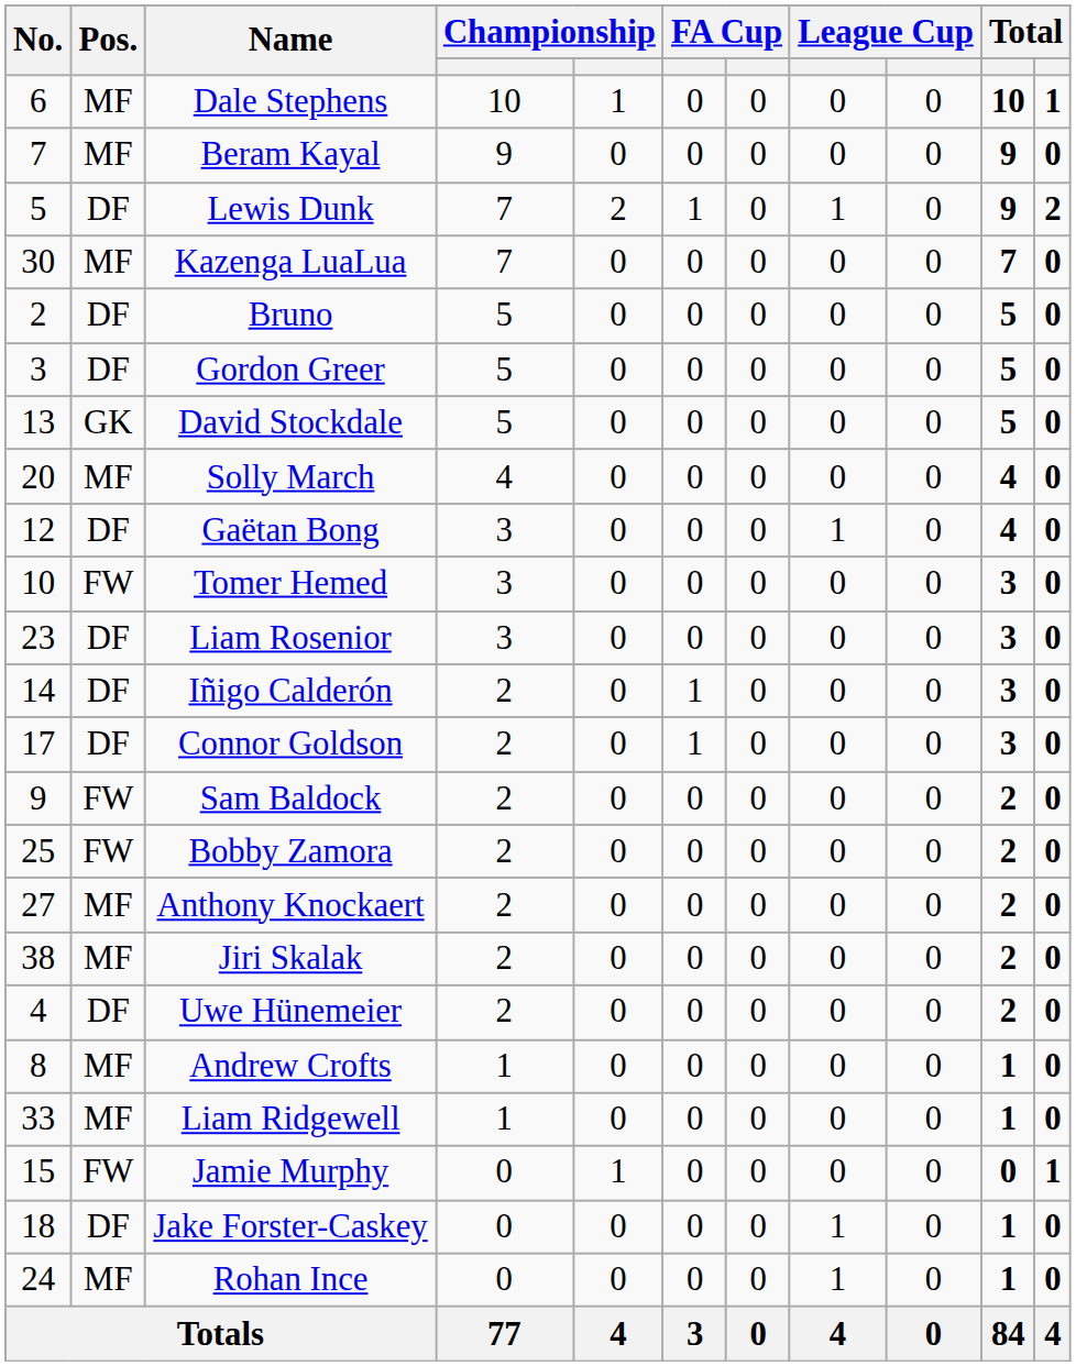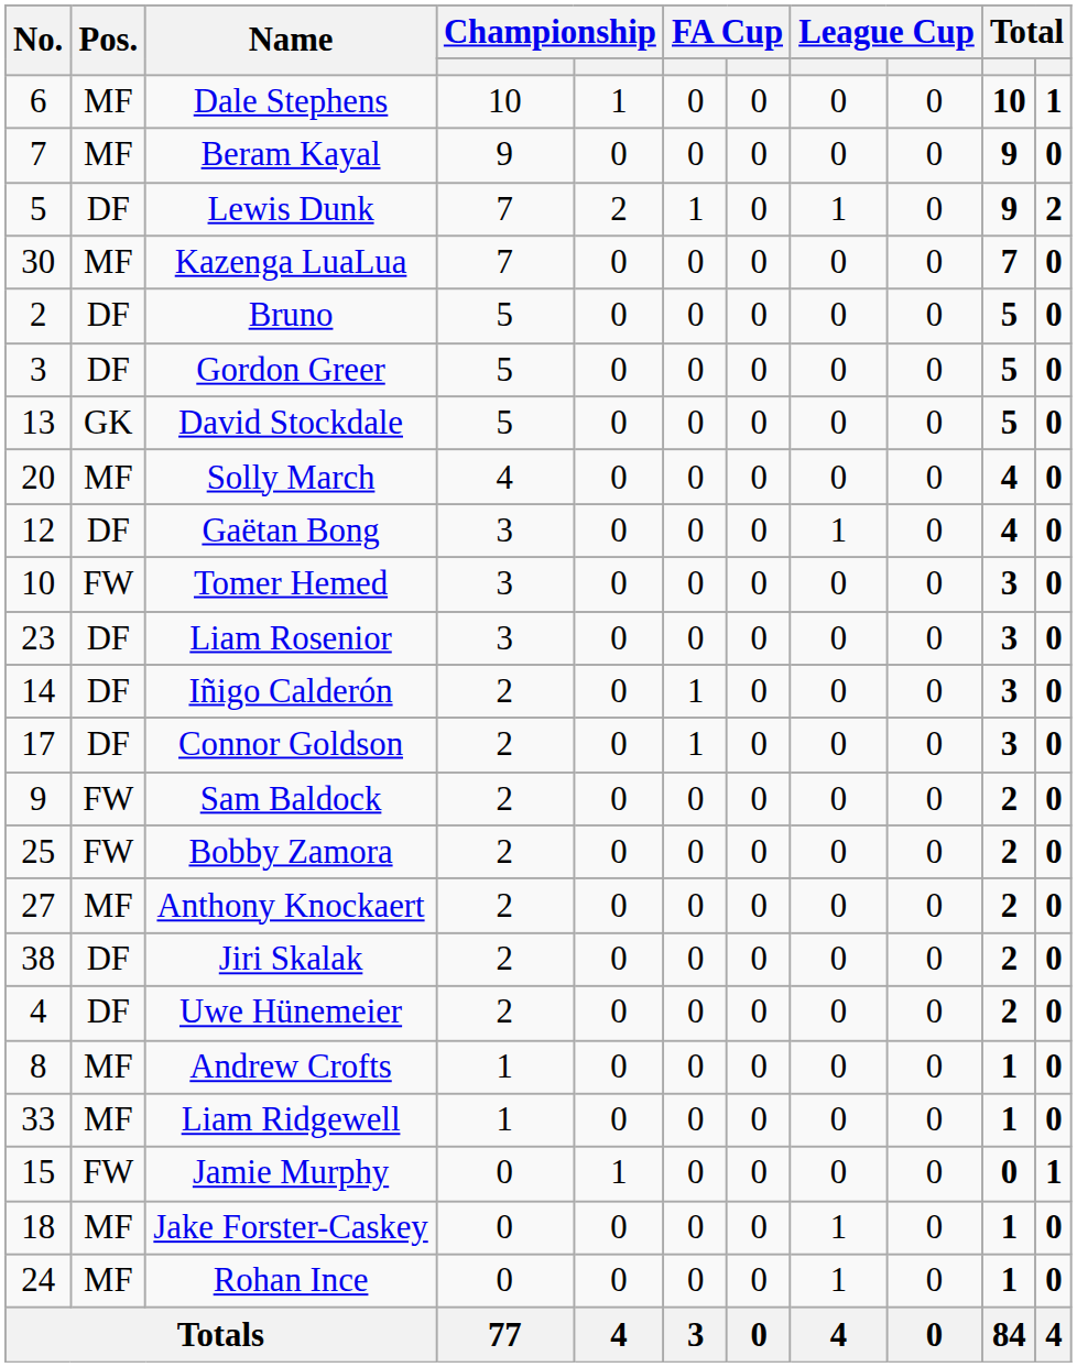Jiri Skalak | Pos.: MF -> DF
Jake Forster-Caskey | Pos.: DF -> MF
